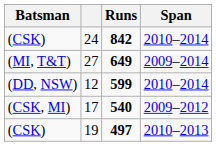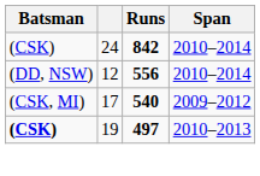- row: (MI, T&T) | 27 | 649 | 2009–2014
12 | Runs: 599 -> 556
19 | Batsman: normal -> bold
